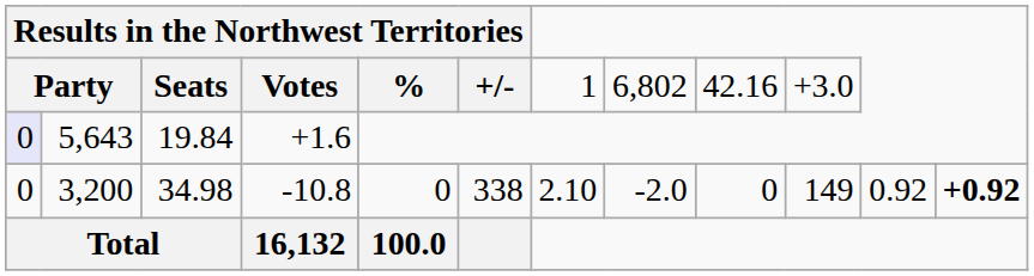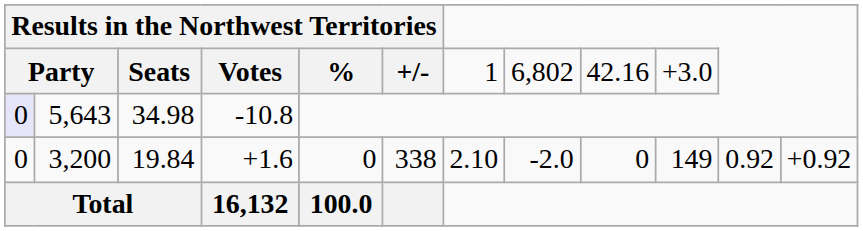5,643 | column 3: 19.84 -> 34.98
5,643 | column 4: +1.6 -> -10.8
3,200 | column 3: 34.98 -> 19.84
3,200 | column 4: -10.8 -> +1.6
3,200 | column 12: bold -> normal
